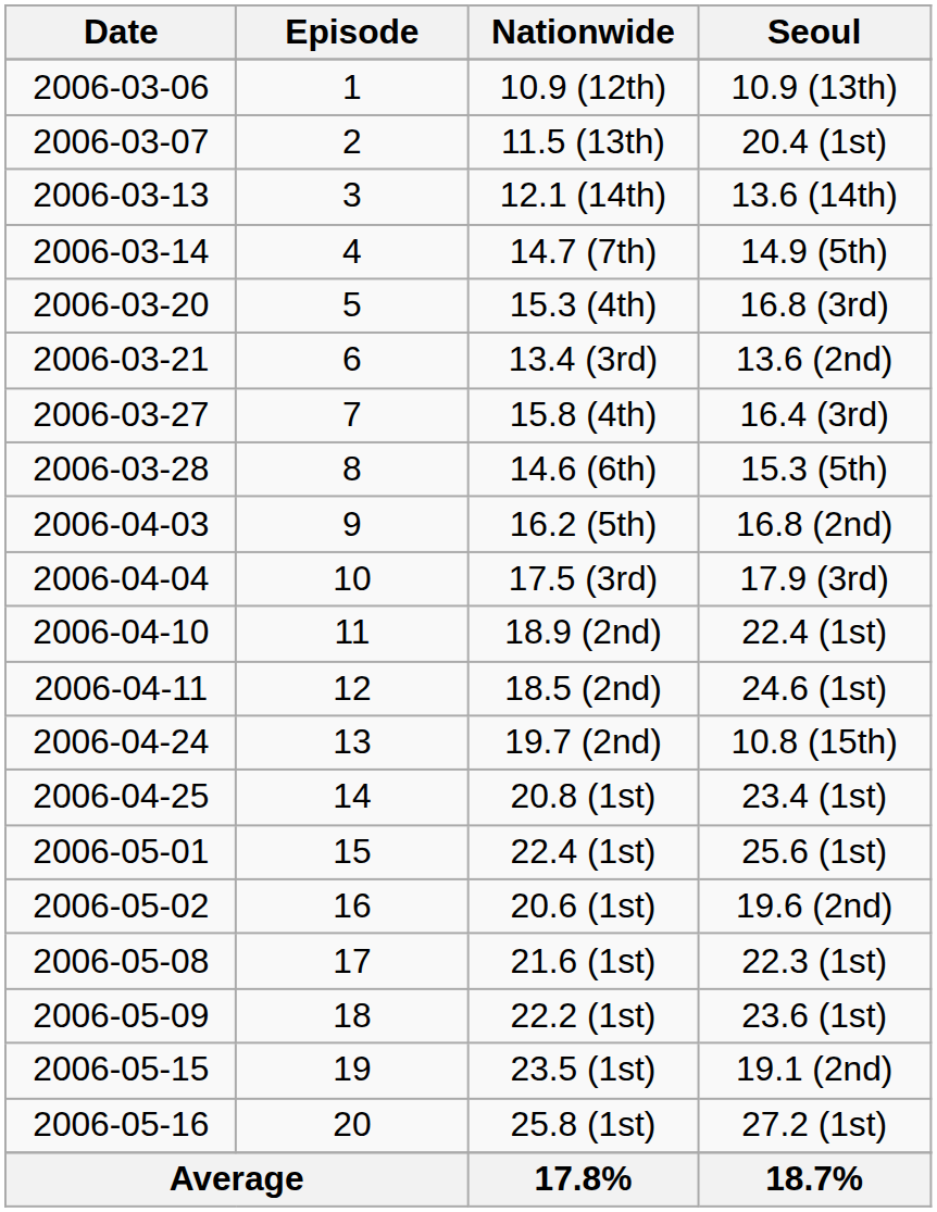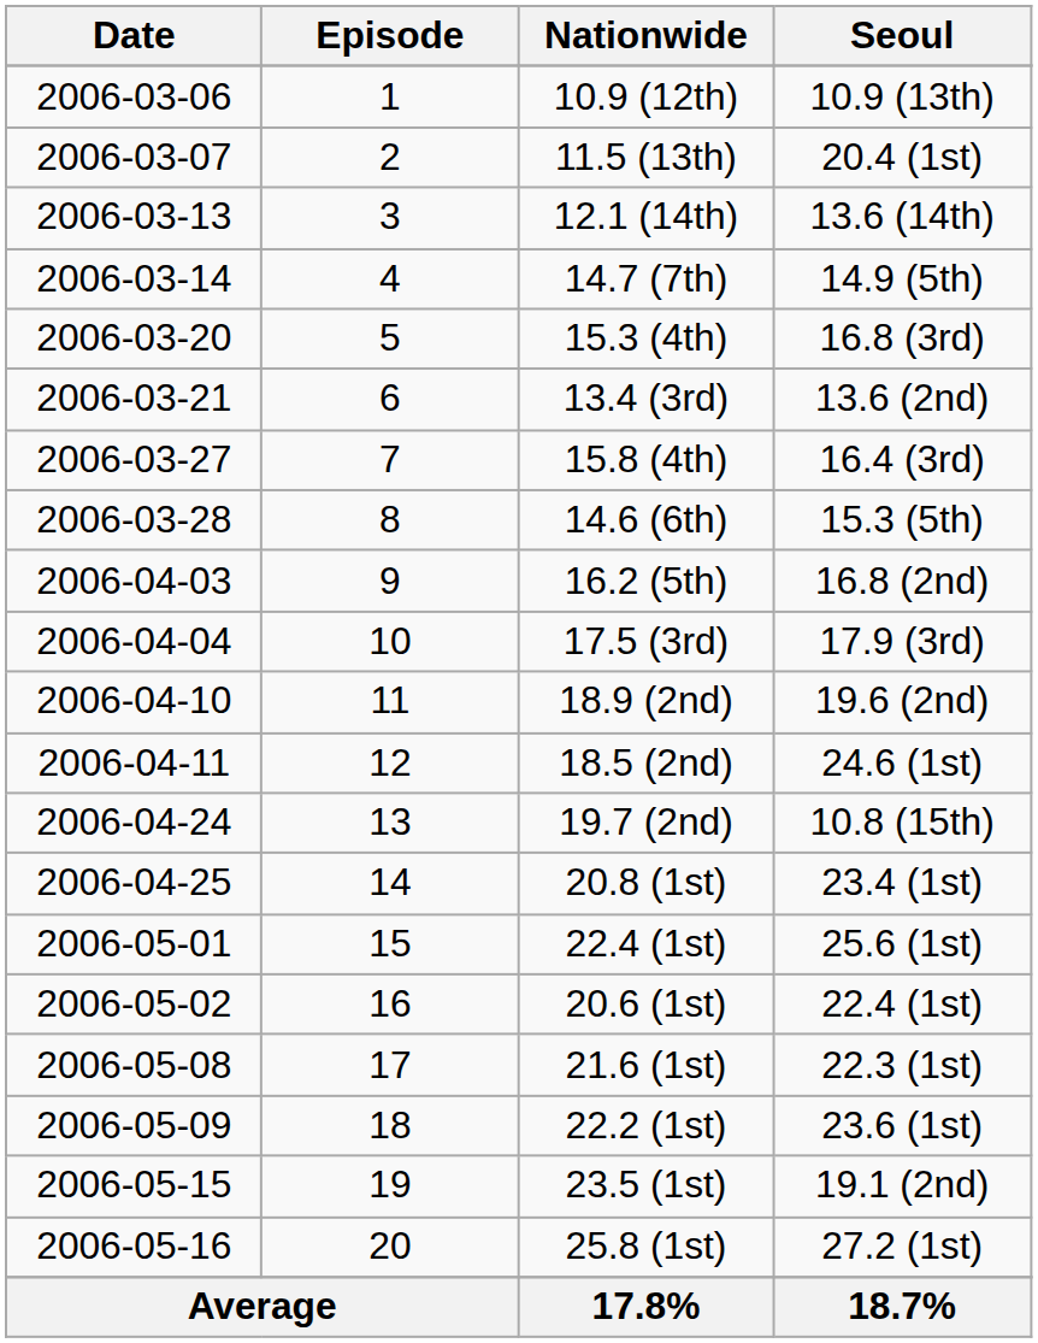18.9 (2nd) | Seoul: 22.4 (1st) -> 19.6 (2nd)
20.6 (1st) | Seoul: 19.6 (2nd) -> 22.4 (1st)
